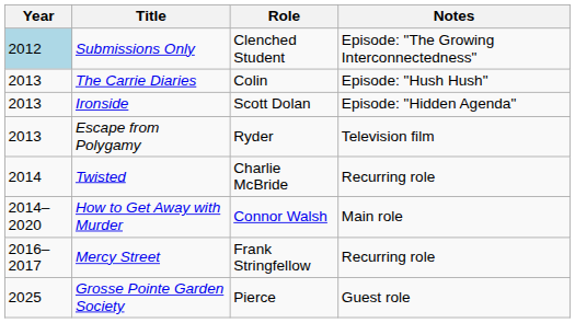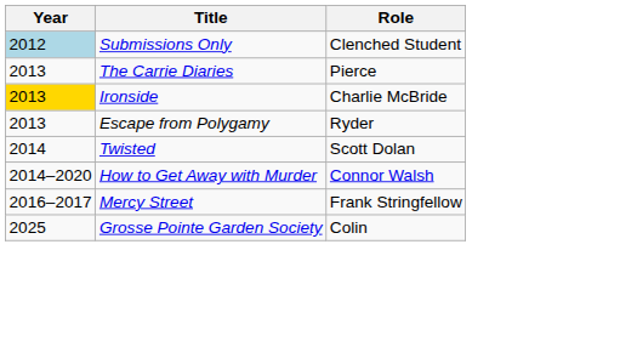- column: Notes | Episode: "The Growing Interconnectedness" | Episode: "Hush Hush" | Episode: "Hidden Agenda" | Television film | Recurring role | Main role | Recurring role | Guest role
The Carrie Diaries | Role: Colin -> Pierce
Ironside | Year: no background -> gold background
Ironside | Role: Scott Dolan -> Charlie McBride
Twisted | Role: Charlie McBride -> Scott Dolan
Grosse Pointe Garden Society | Role: Pierce -> Colin
